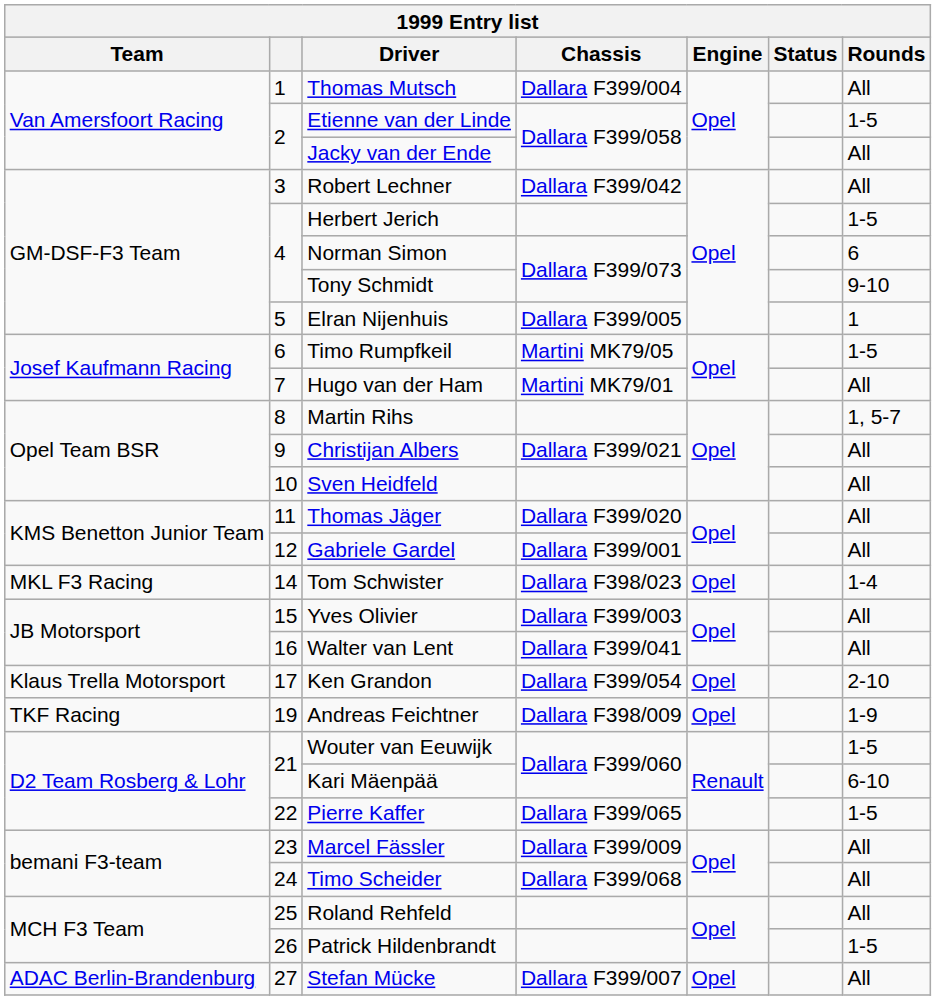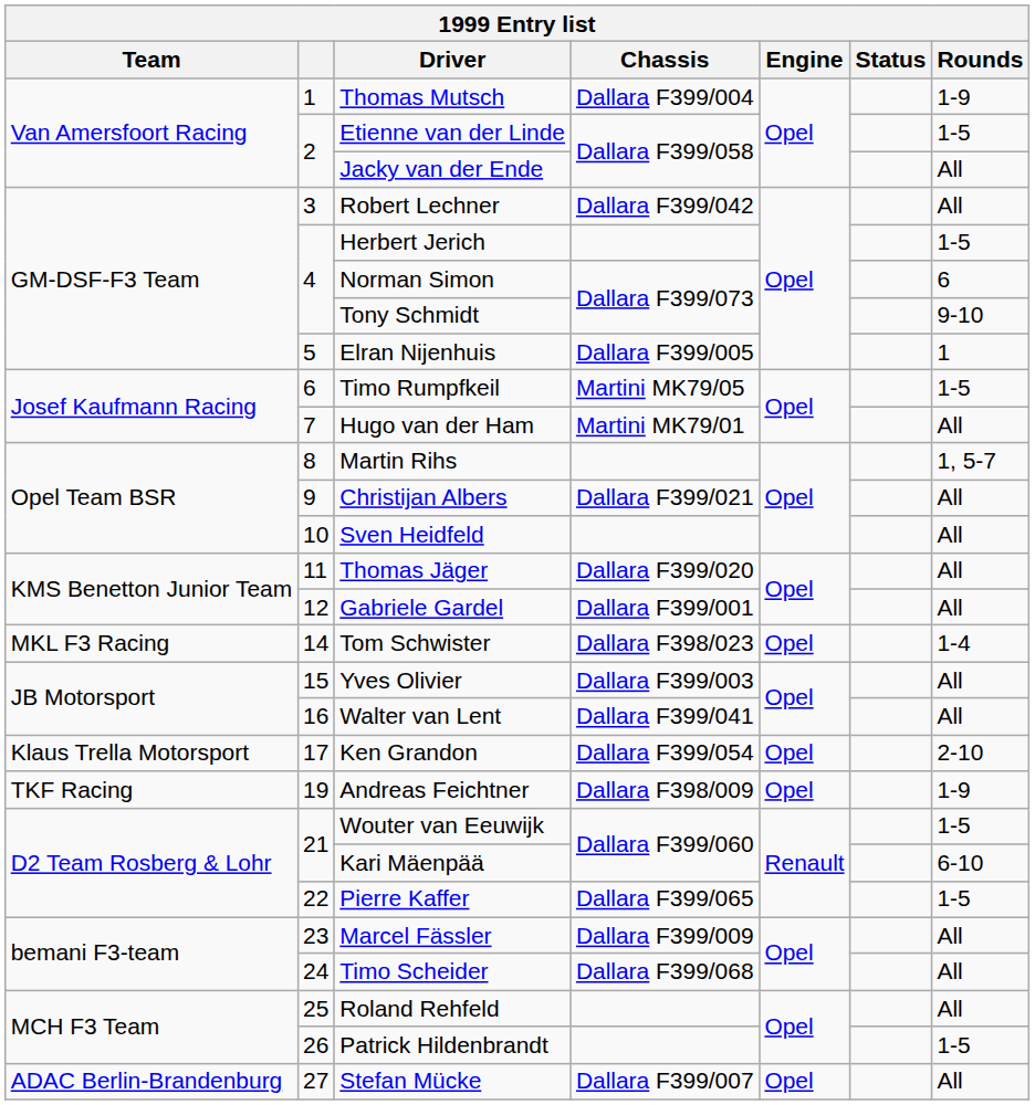Thomas Mutsch | Rounds: All -> 1-9
